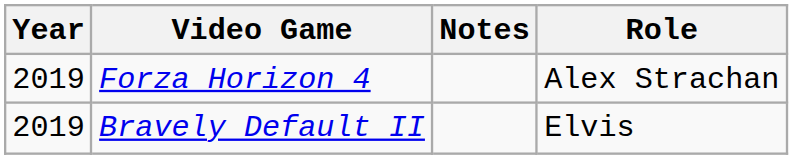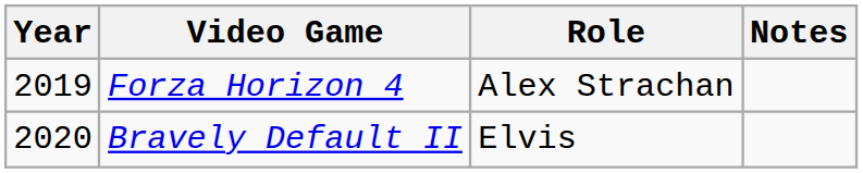columns swapped: Role <-> Notes
Bravely Default II | Year: 2019 -> 2020
